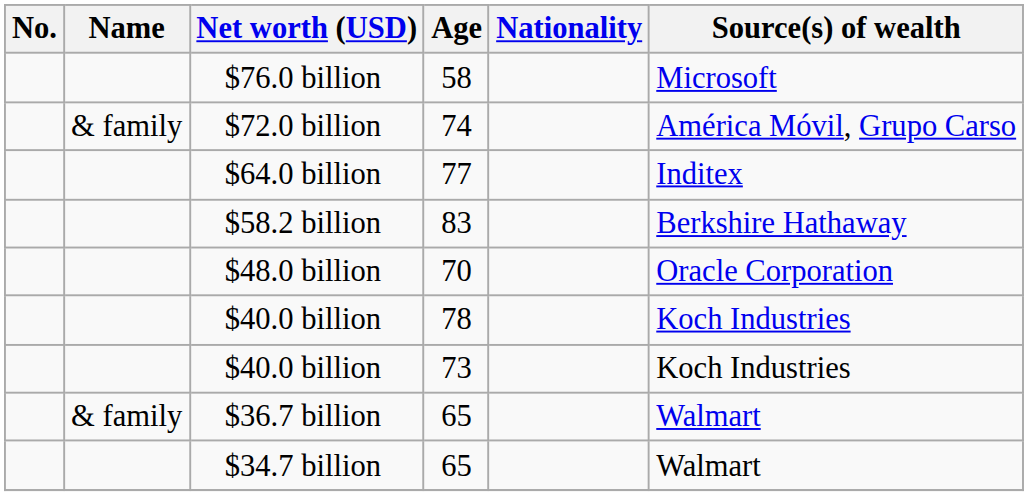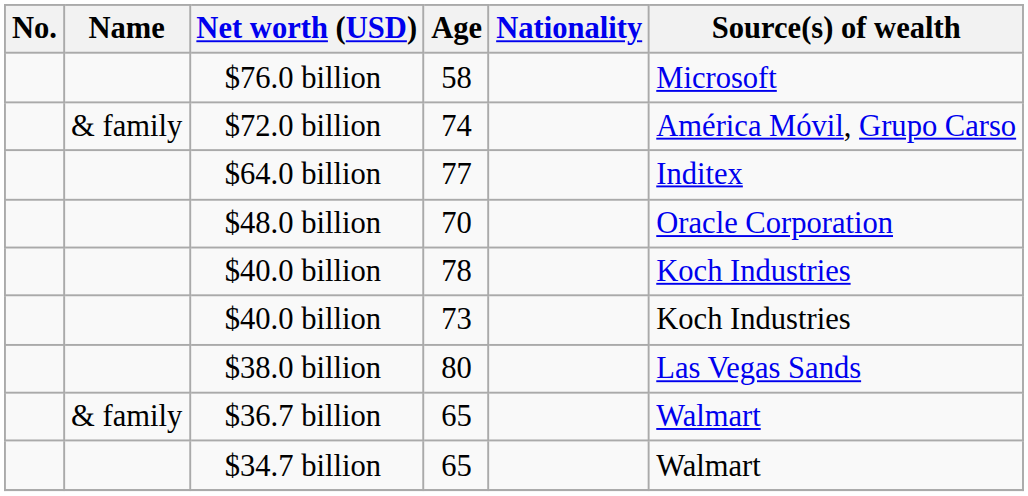- row: $58.2 billion | 83 | Berkshire Hathaway
+ row: $38.0 billion | 80 | Las Vegas Sands
